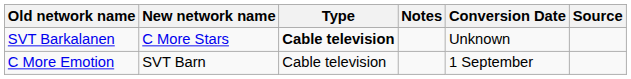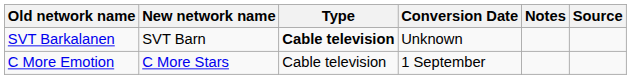columns swapped: Conversion Date <-> Notes
SVT Barkalanen | New network name: C More Stars -> SVT Barn
C More Emotion | New network name: SVT Barn -> C More Stars
